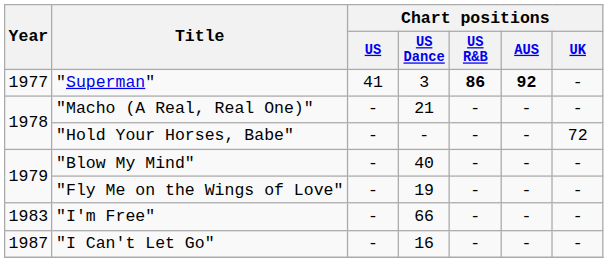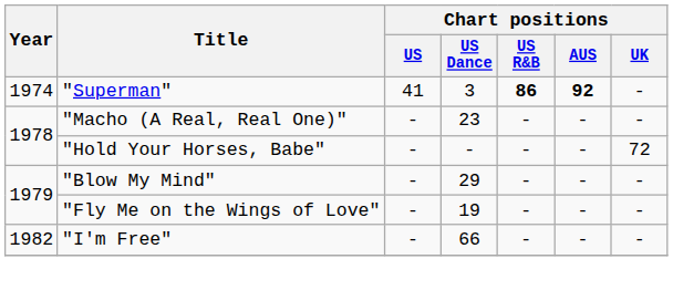"Superman" | Year: 1977 -> 1974
"Macho (A Real, Real One)" | Chart positions / US Dance: 21 -> 23
"Blow My Mind" | Chart positions / US Dance: 40 -> 29
"I'm Free" | Year: 1983 -> 1982
- row: 1987 | "I Can't Let Go" | - | 16 | - | - | -
